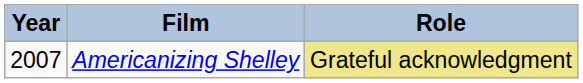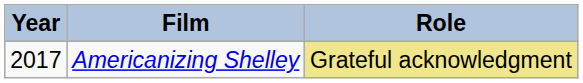Americanizing Shelley | Year: 2007 -> 2017
